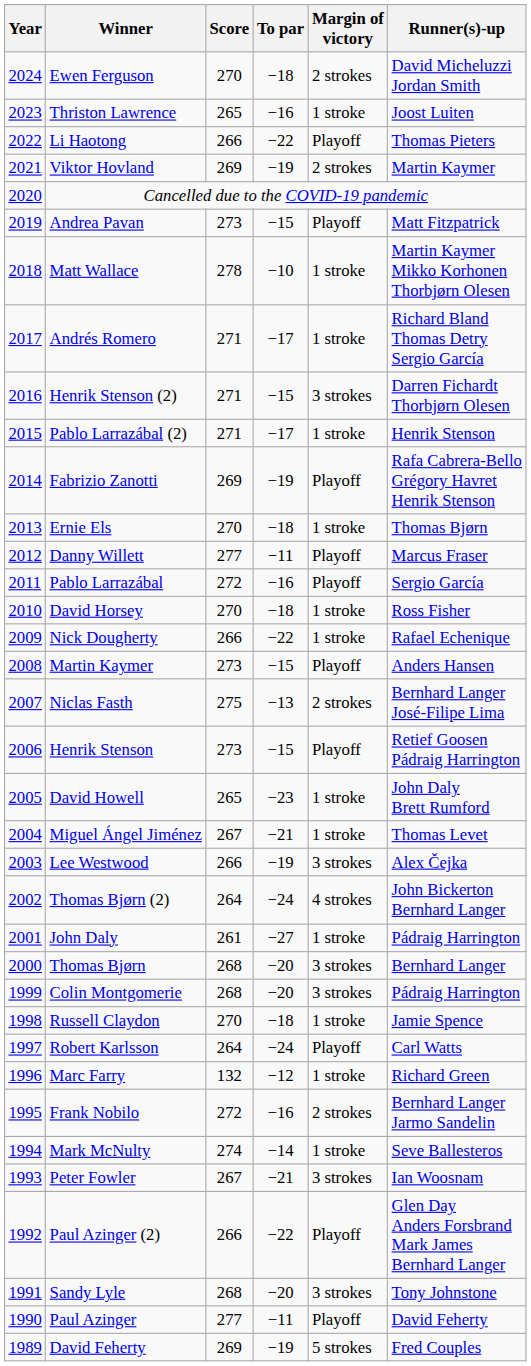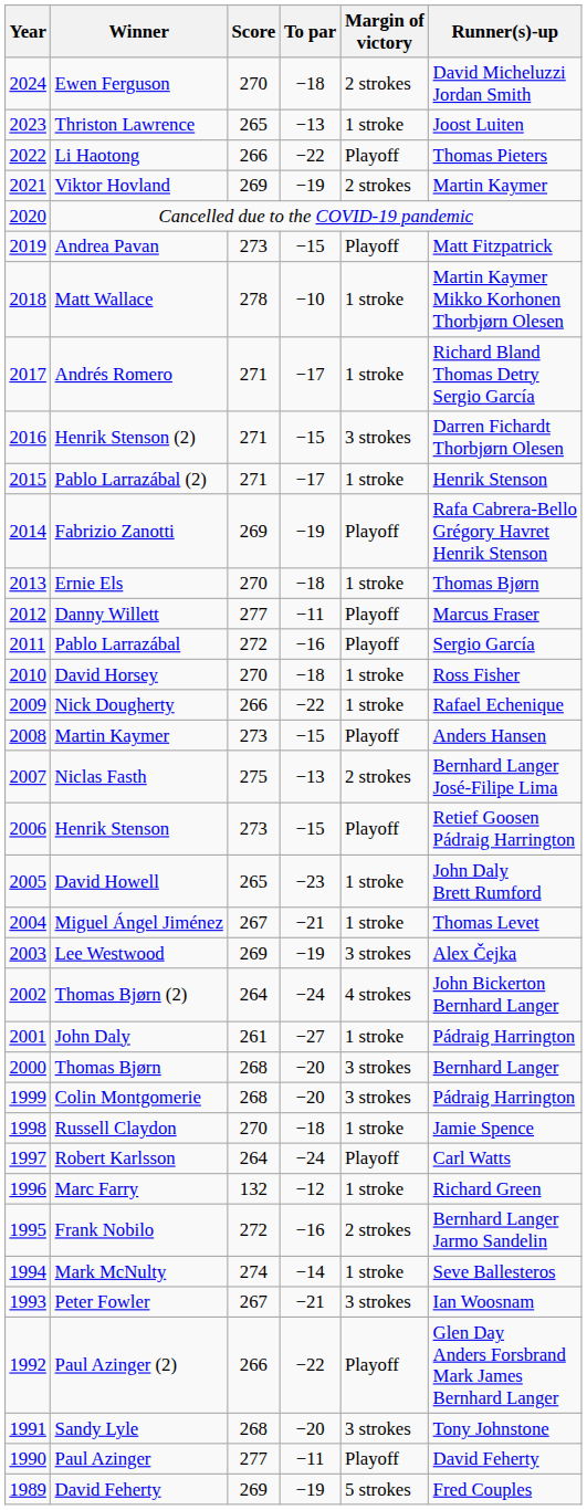Thriston Lawrence | To par: −16 -> −13
Lee Westwood | Score: 266 -> 269
